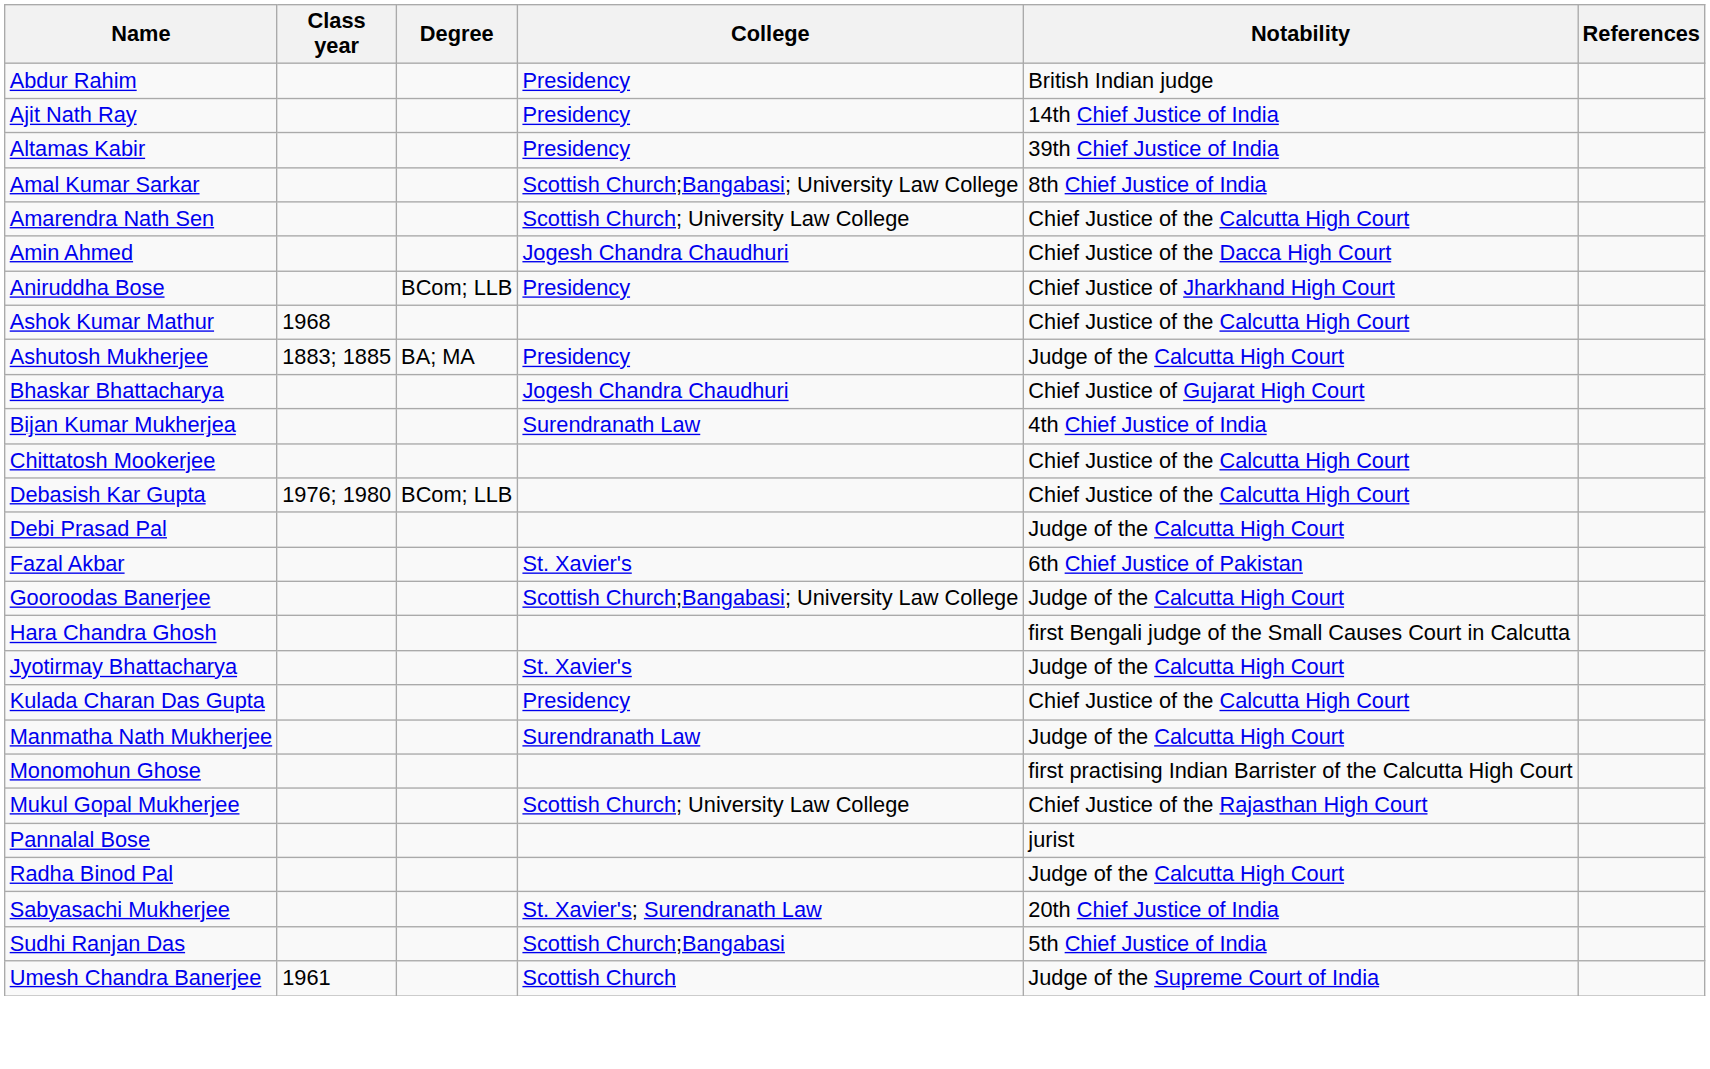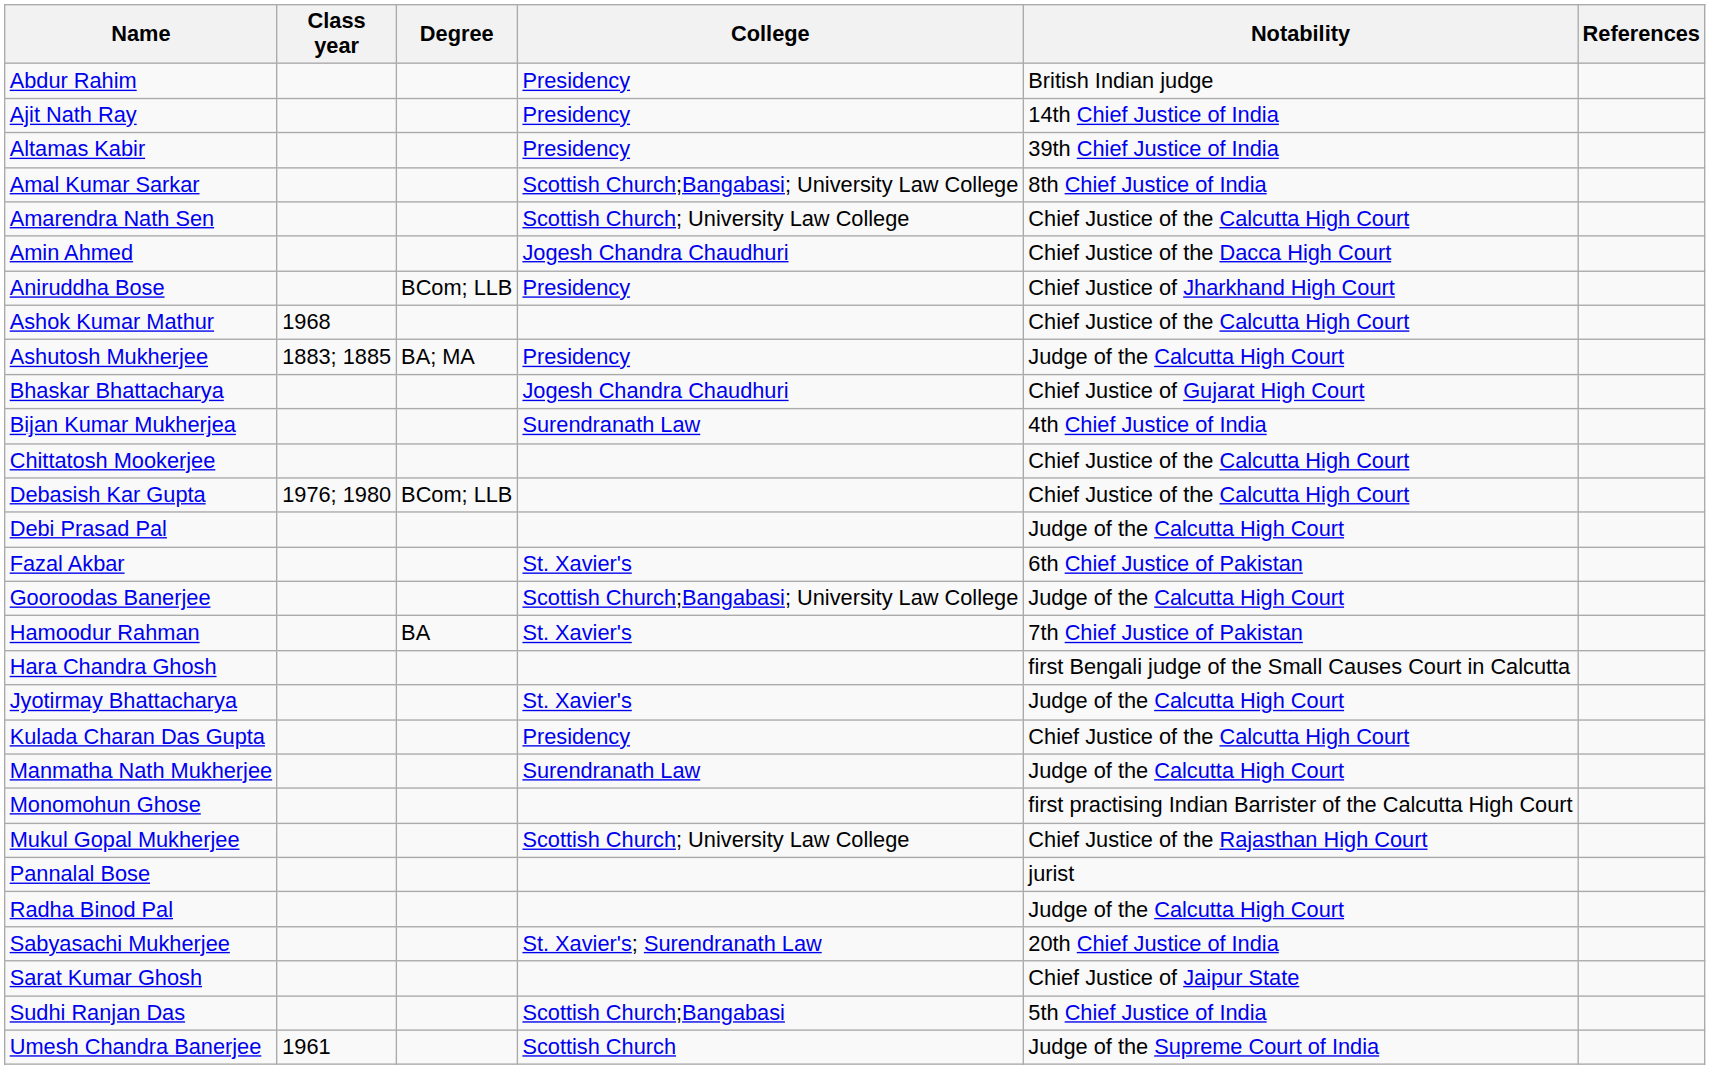+ row: Hamoodur Rahman | BA | St. Xavier's | 7th Chief Justice of Pakistan
+ row: Sarat Kumar Ghosh | Chief Justice of Jaipur State
